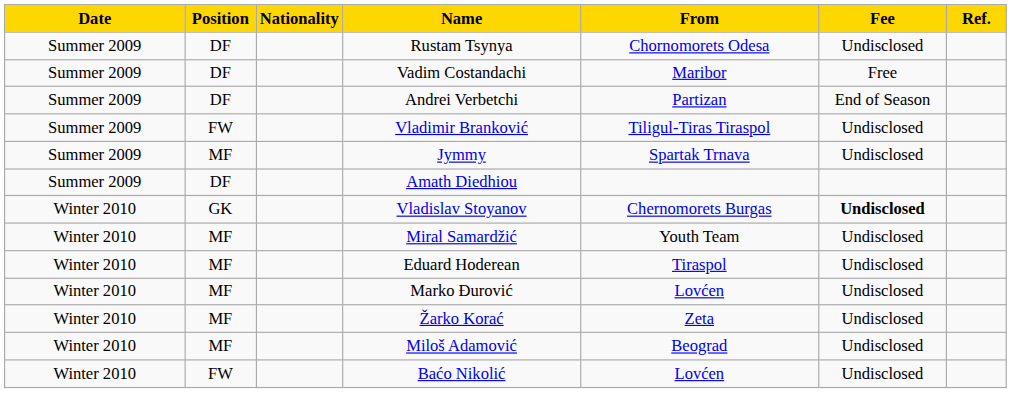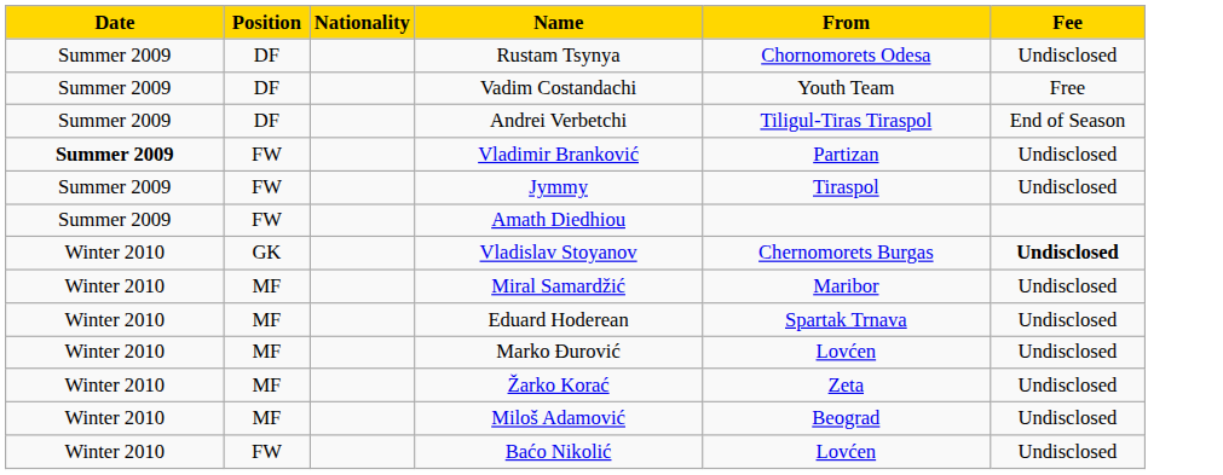- column: Ref.
Vadim Costandachi | From: Maribor -> Youth Team
Andrei Verbetchi | From: Partizan -> Tiligul-Tiras Tiraspol
Vladimir Branković | Date: normal -> bold
Vladimir Branković | From: Tiligul-Tiras Tiraspol -> Partizan
Jymmy | Position: MF -> FW
Jymmy | From: Spartak Trnava -> Tiraspol
Amath Diedhiou | Position: DF -> FW
Miral Samardžić | From: Youth Team -> Maribor
Eduard Hoderean | From: Tiraspol -> Spartak Trnava
